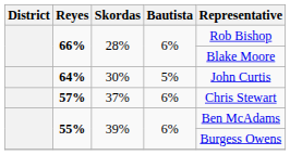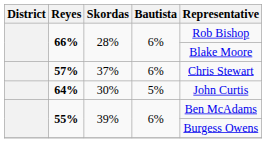rows swapped: 57% <-> 64%
